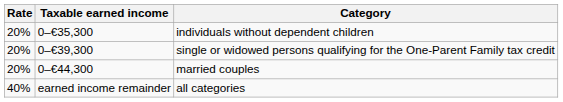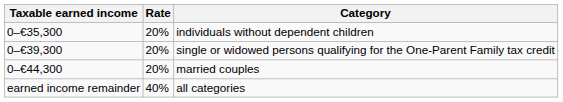columns swapped: Rate <-> Taxable earned income
